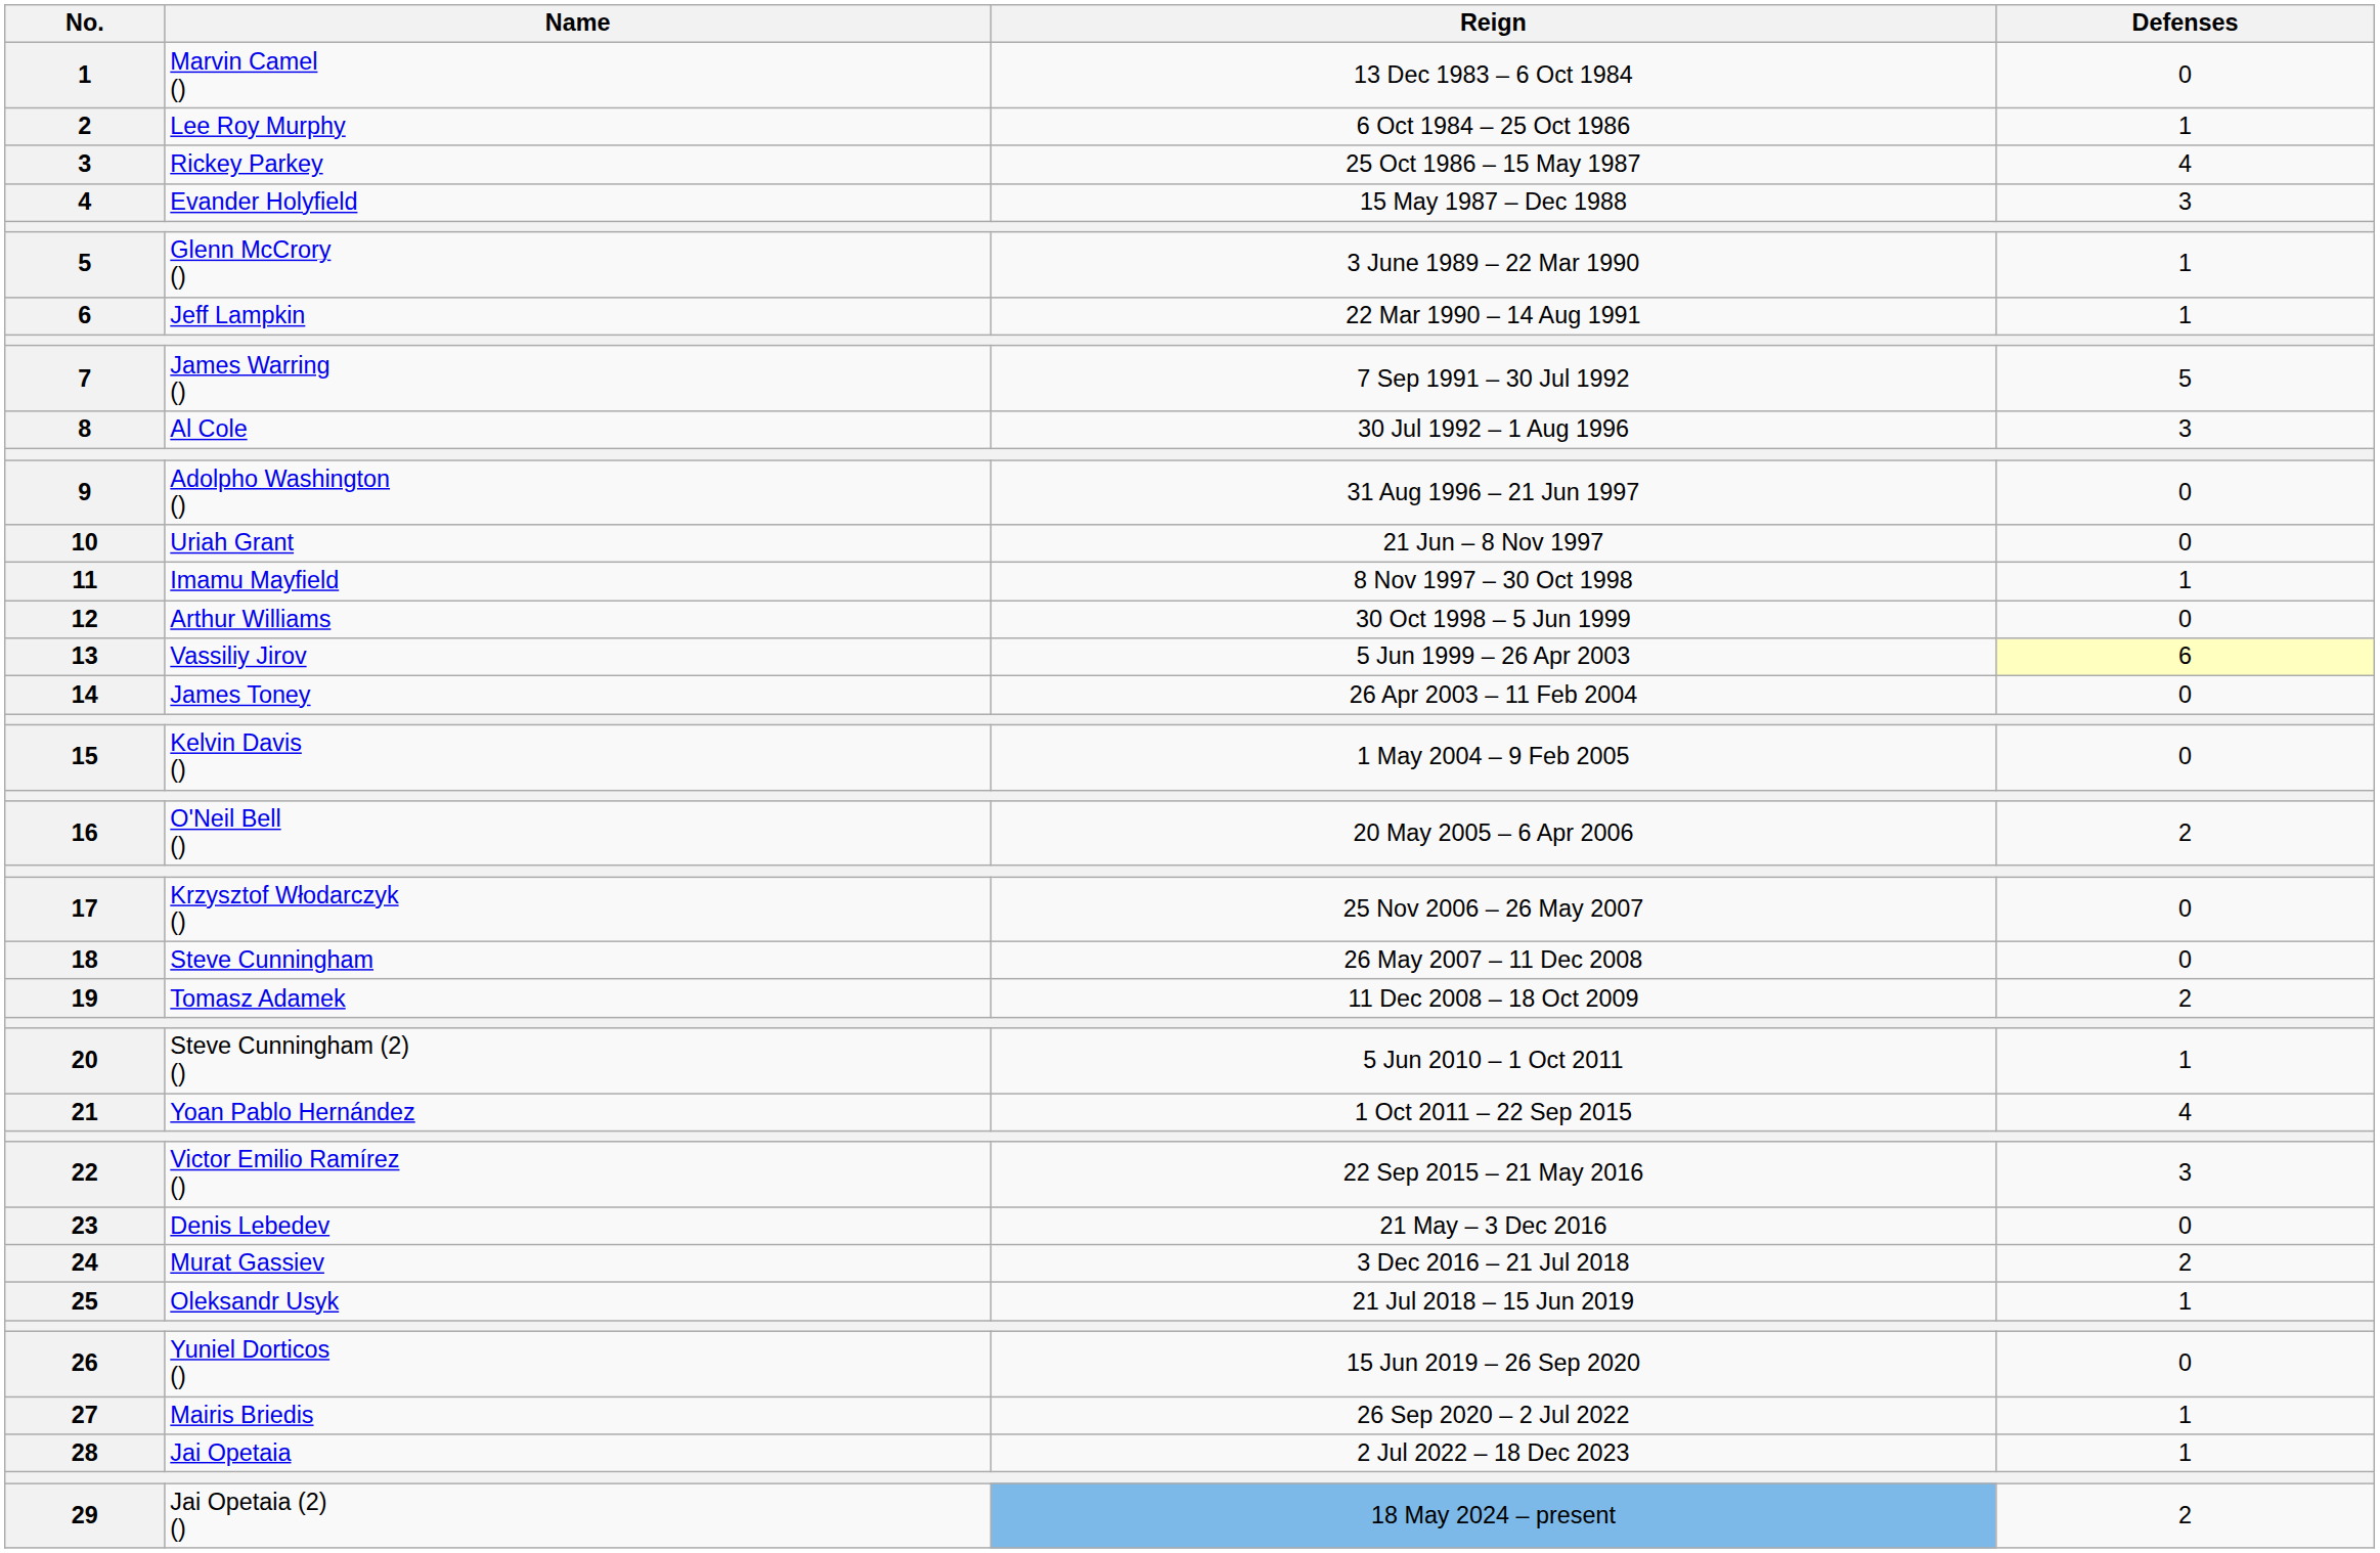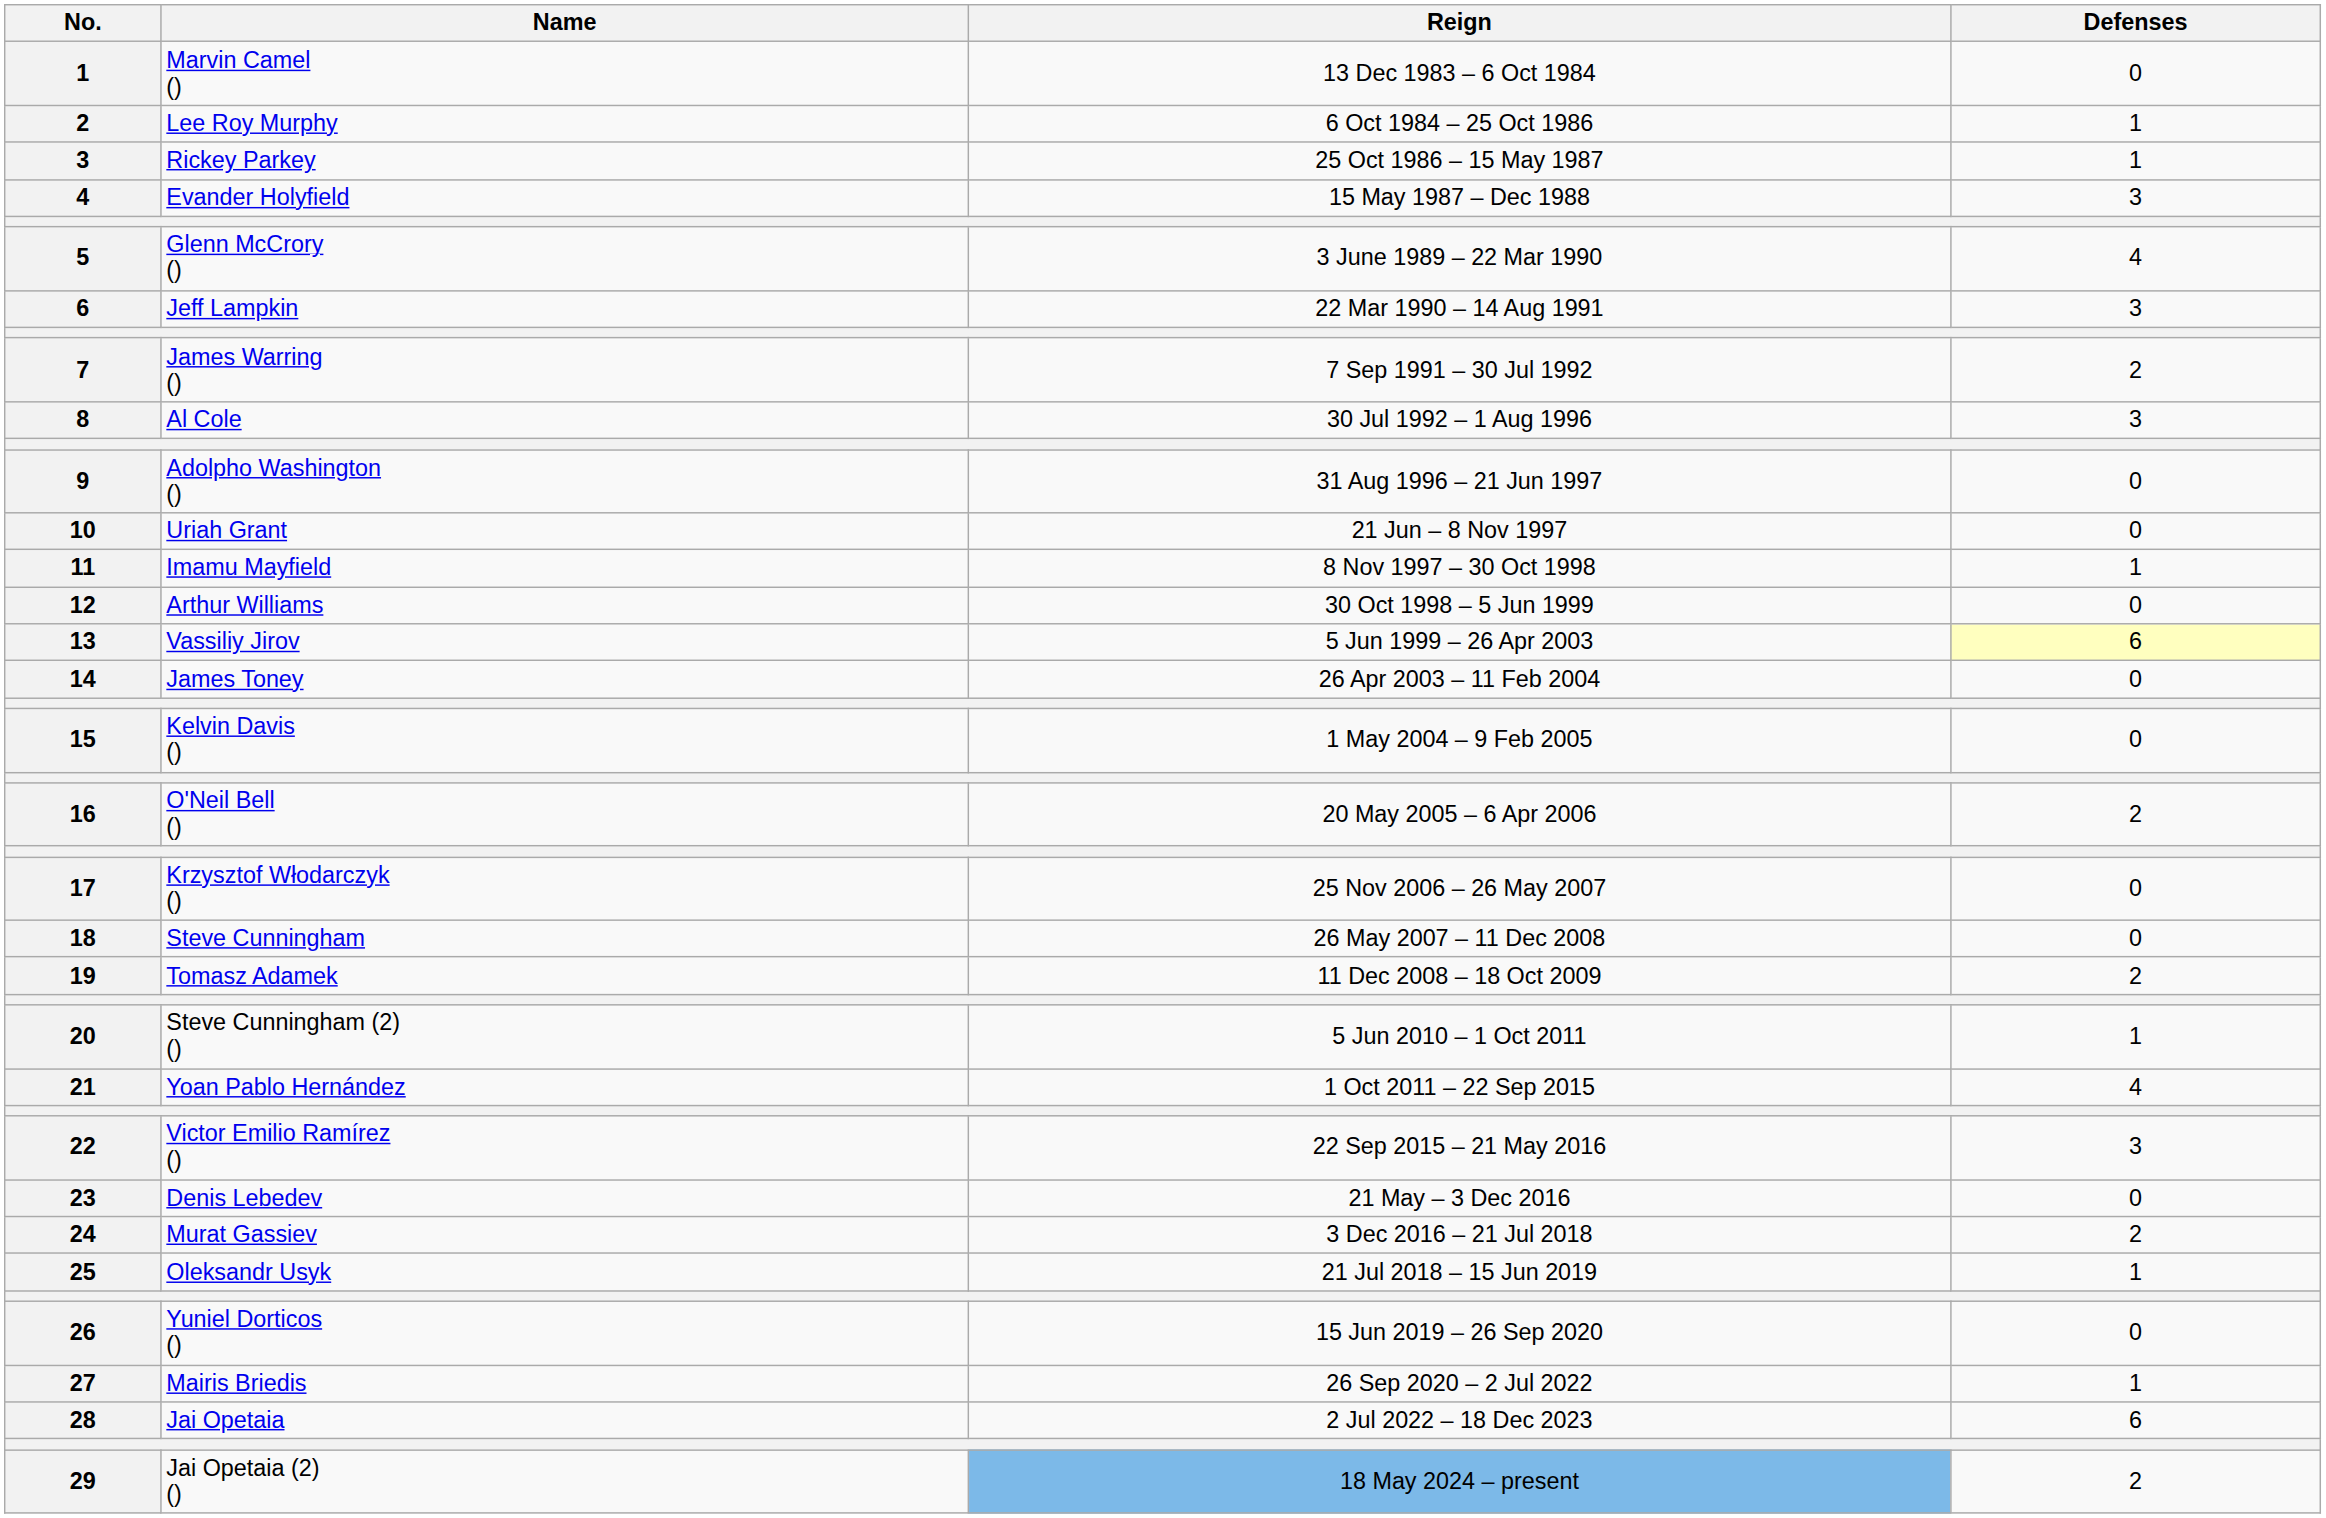Rickey Parkey | Defenses: 4 -> 1
Glenn McCrory () | Defenses: 1 -> 4
Jeff Lampkin | Defenses: 1 -> 3
James Warring () | Defenses: 5 -> 2
Jai Opetaia | Defenses: 1 -> 6
